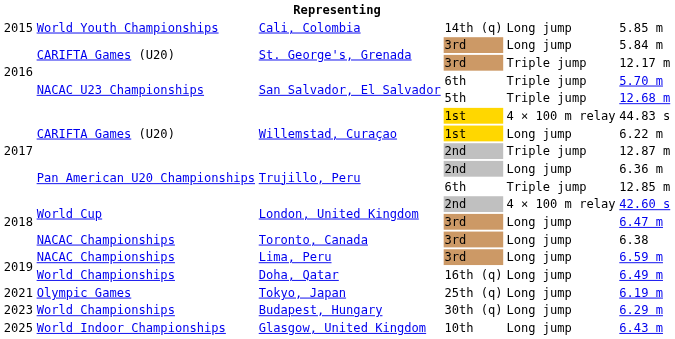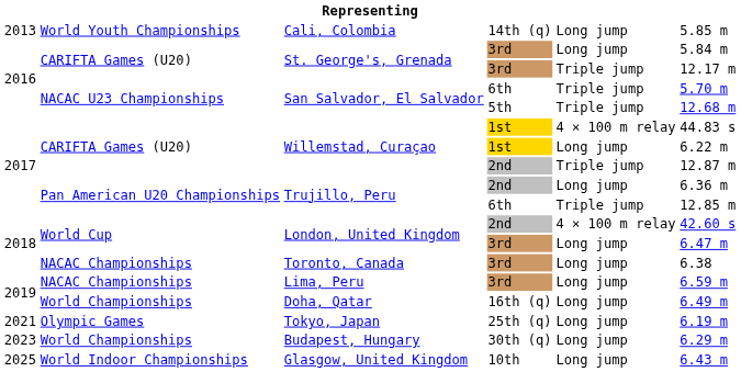Cali, Colombia | column 1: 2015 -> 2013
